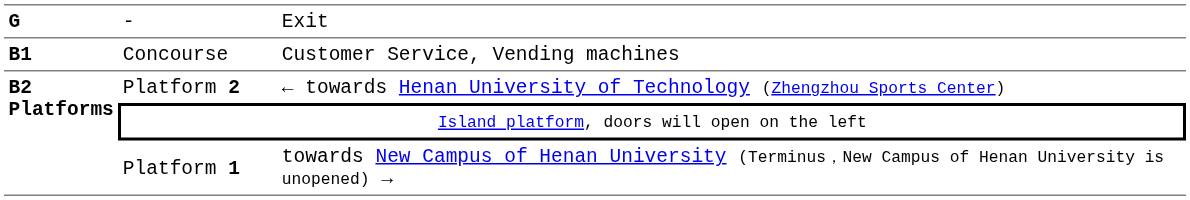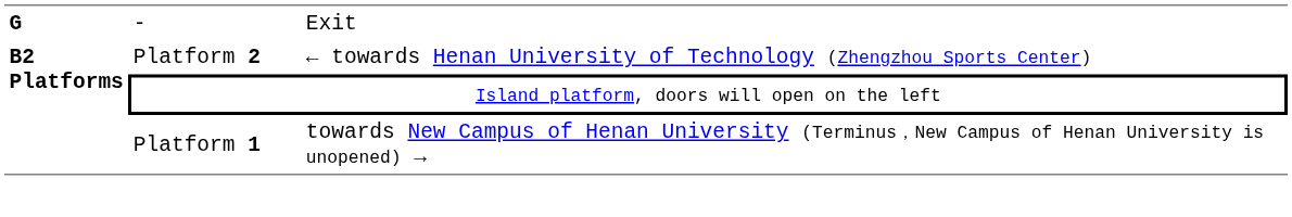- row: B1 | Concourse | Customer Service, Vending machines
